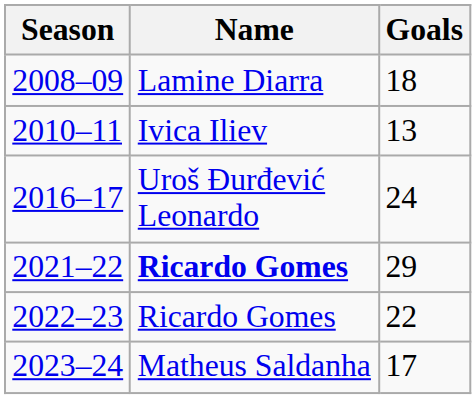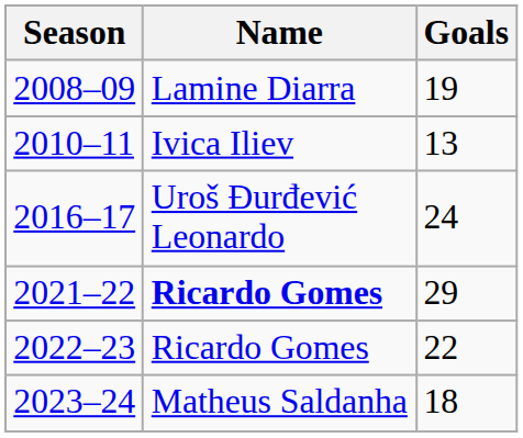2008–09 | Goals: 18 -> 19
2023–24 | Goals: 17 -> 18
